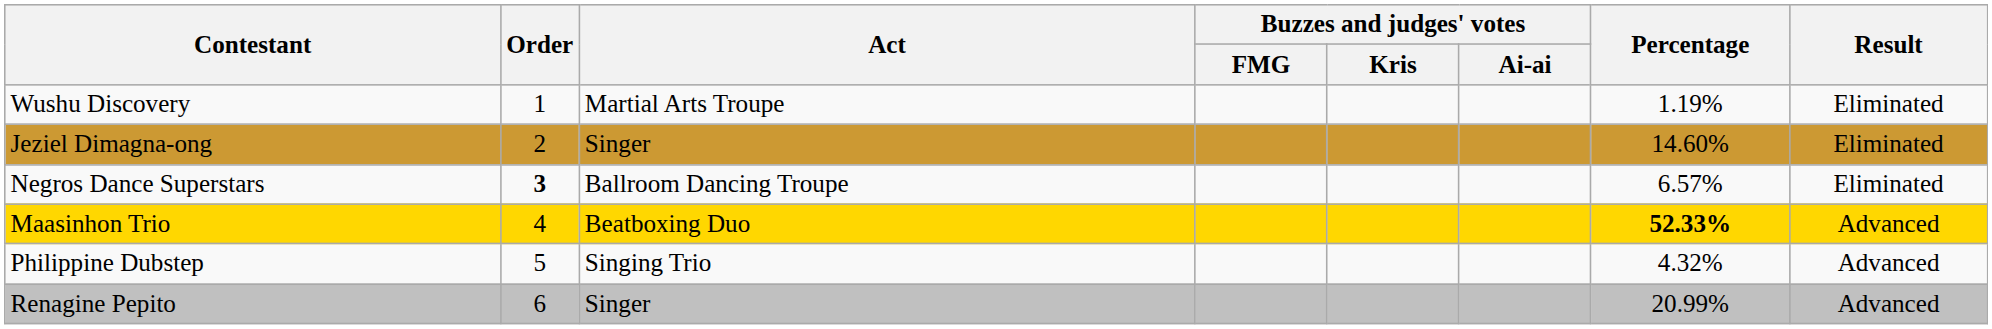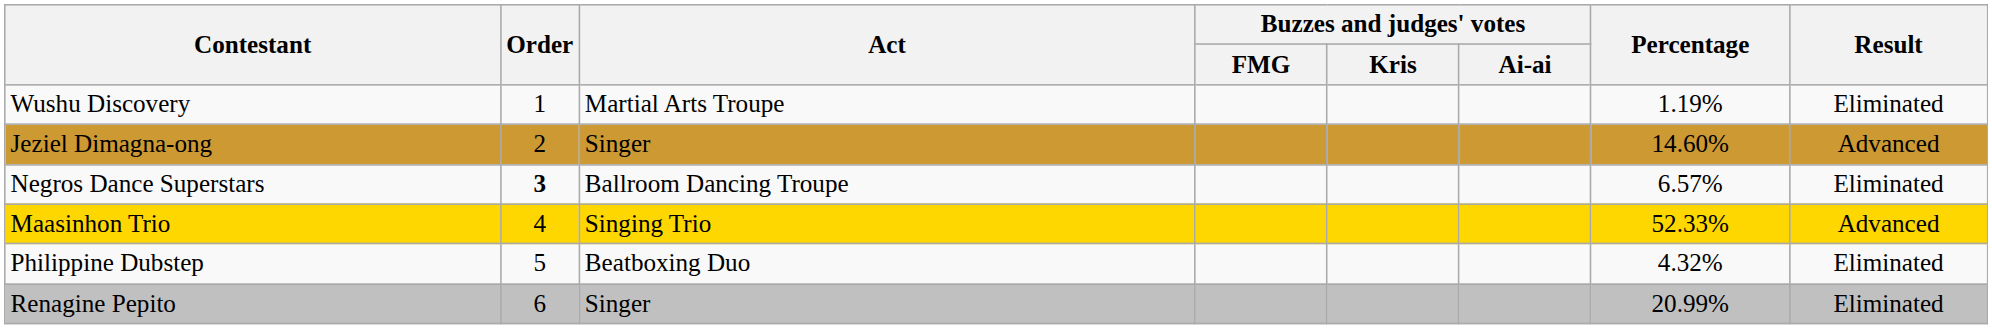Jeziel Dimagna-ong | Result: Eliminated -> Advanced
Maasinhon Trio | Act: Beatboxing Duo -> Singing Trio
Maasinhon Trio | Percentage: bold -> normal
Philippine Dubstep | Act: Singing Trio -> Beatboxing Duo
Philippine Dubstep | Result: Advanced -> Eliminated
Renagine Pepito | Result: Advanced -> Eliminated
